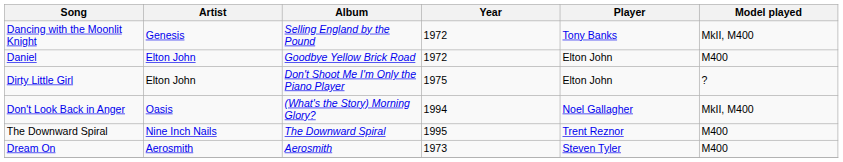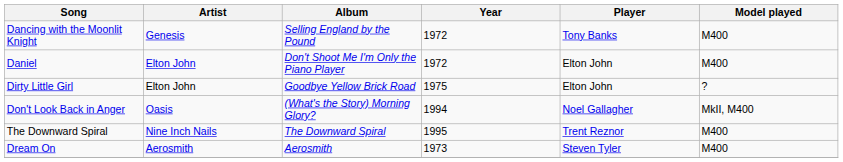Dancing with the Moonlit Knight | Model played: MkII, M400 -> M400
Daniel | Album: Goodbye Yellow Brick Road -> Don't Shoot Me I'm Only the Piano Player
Dirty Little Girl | Album: Don't Shoot Me I'm Only the Piano Player -> Goodbye Yellow Brick Road
